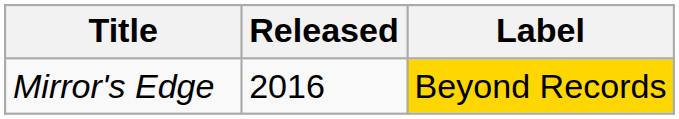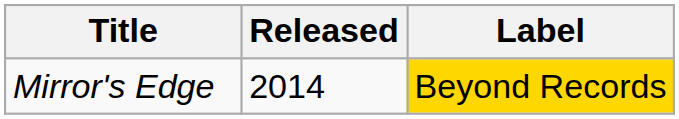Mirror's Edge | Released: 2016 -> 2014
